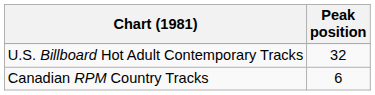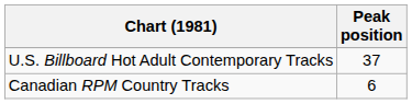U.S. Billboard Hot Adult Contemporary Tracks | Peak position: 32 -> 37
